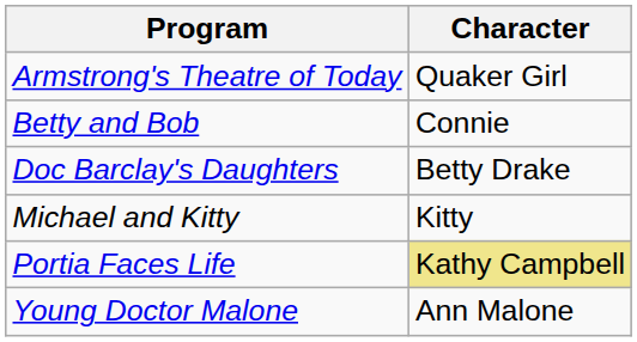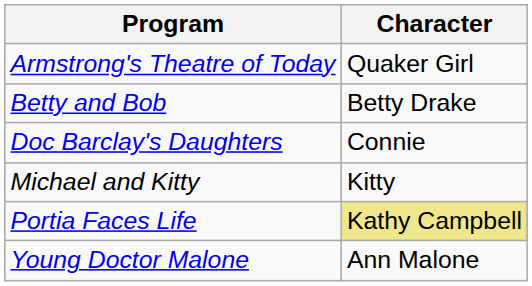Betty and Bob | Character: Connie -> Betty Drake
Doc Barclay's Daughters | Character: Betty Drake -> Connie
